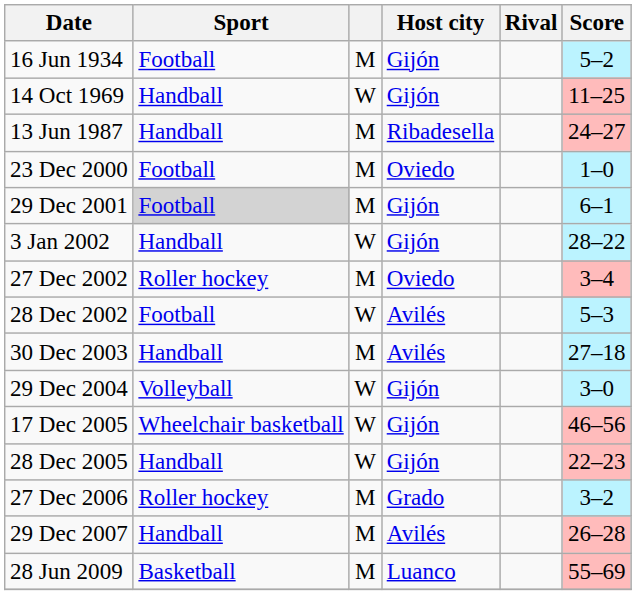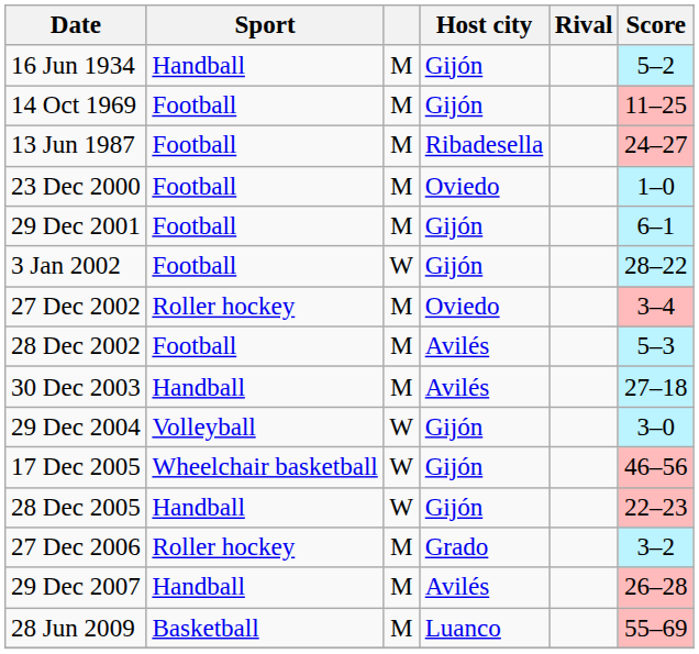16 Jun 1934 | Sport: Football -> Handball
14 Oct 1969 | Sport: Handball -> Football
14 Oct 1969 | column 3: W -> M
13 Jun 1987 | Sport: Handball -> Football
29 Dec 2001 | Sport: lightgrey background -> no background
3 Jan 2002 | Sport: Handball -> Football
28 Dec 2002 | column 3: W -> M
